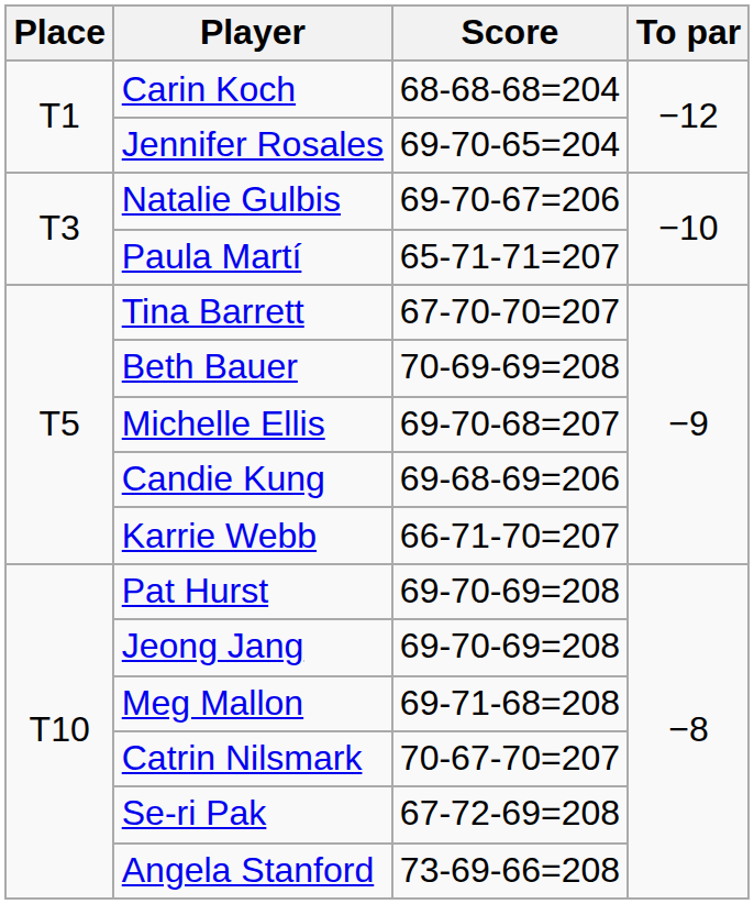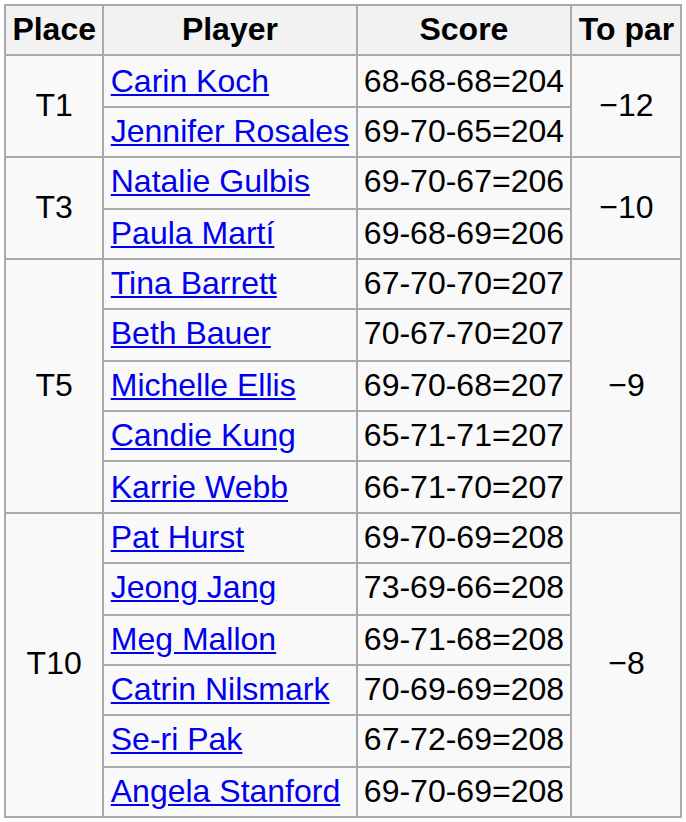Paula Martí | Score: 65-71-71=207 -> 69-68-69=206
Beth Bauer | Score: 70-69-69=208 -> 70-67-70=207
Candie Kung | Score: 69-68-69=206 -> 65-71-71=207
Jeong Jang | Score: 69-70-69=208 -> 73-69-66=208
Catrin Nilsmark | Score: 70-67-70=207 -> 70-69-69=208
Angela Stanford | Score: 73-69-66=208 -> 69-70-69=208
